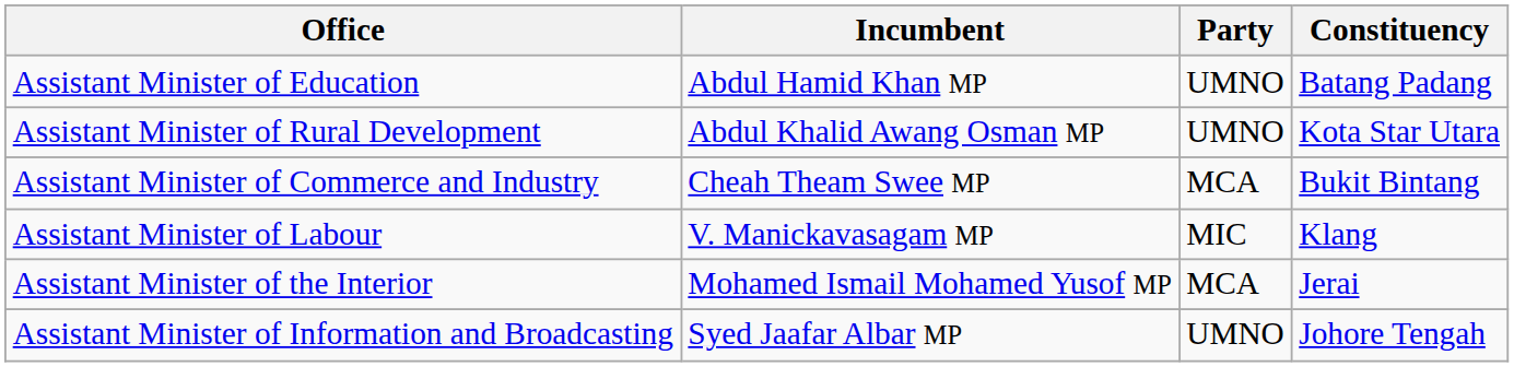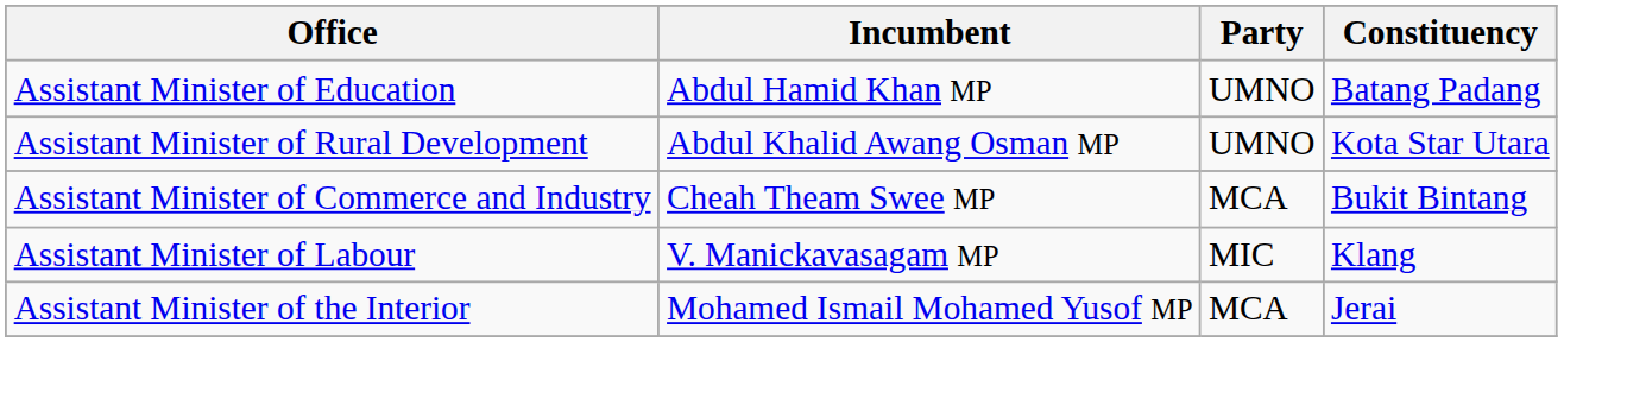- row: Assistant Minister of Information and Broadcasting | Syed Jaafar Albar MP | UMNO | Johore Tengah
